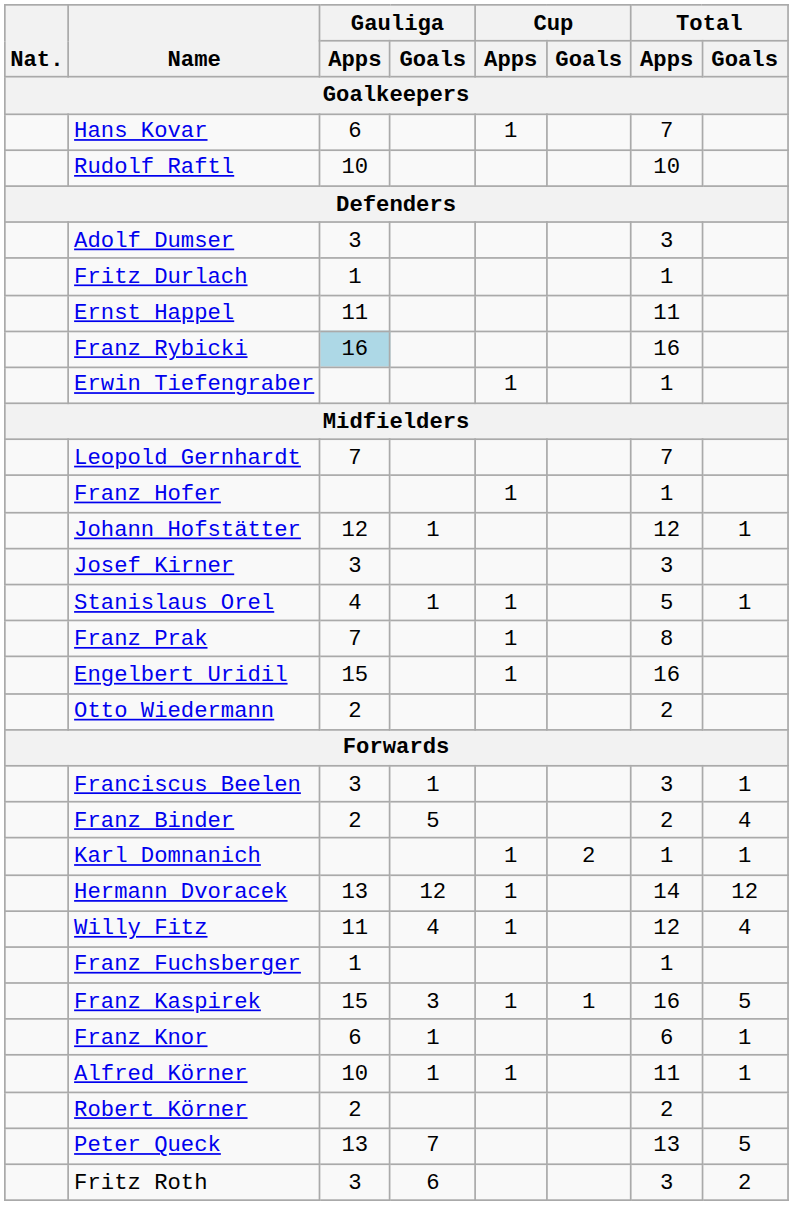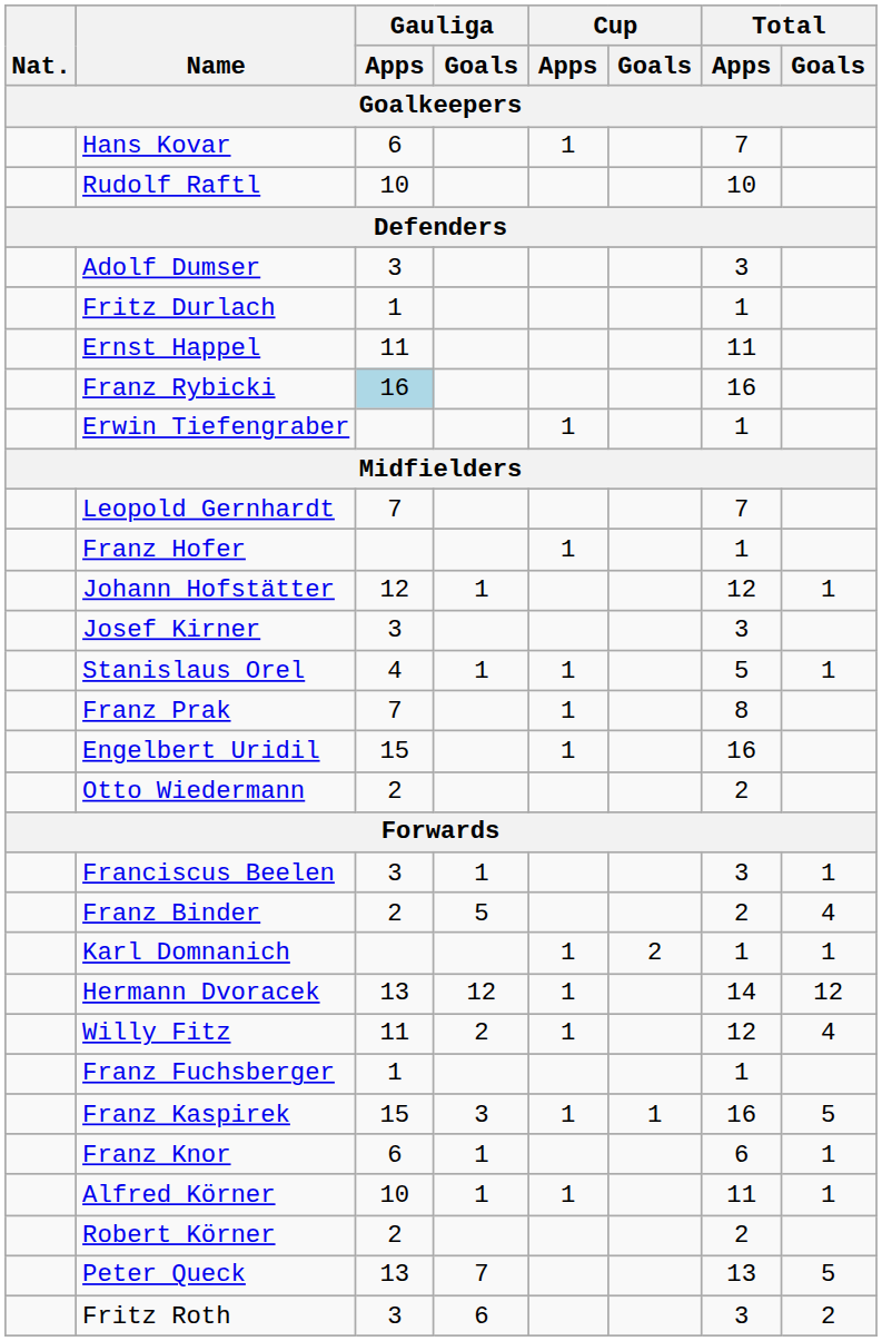Willy Fitz | Gauliga / Goals: 4 -> 2
